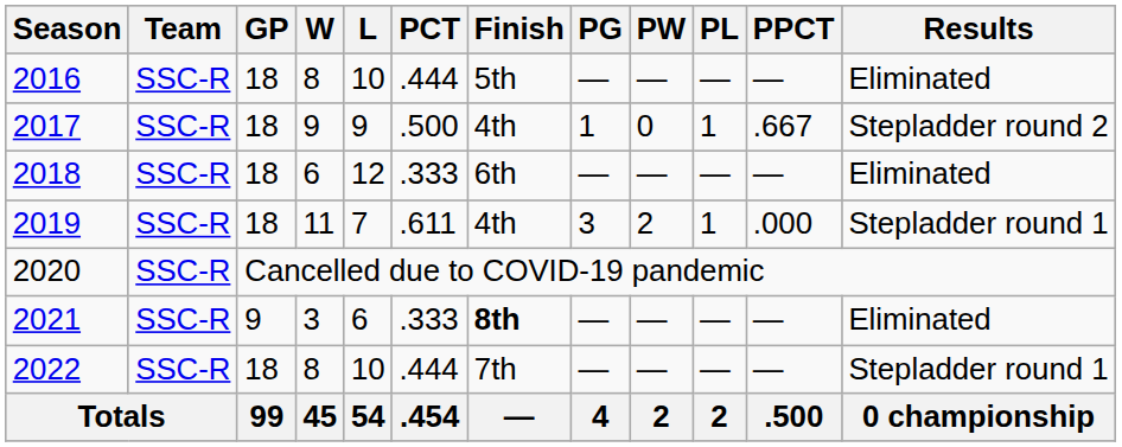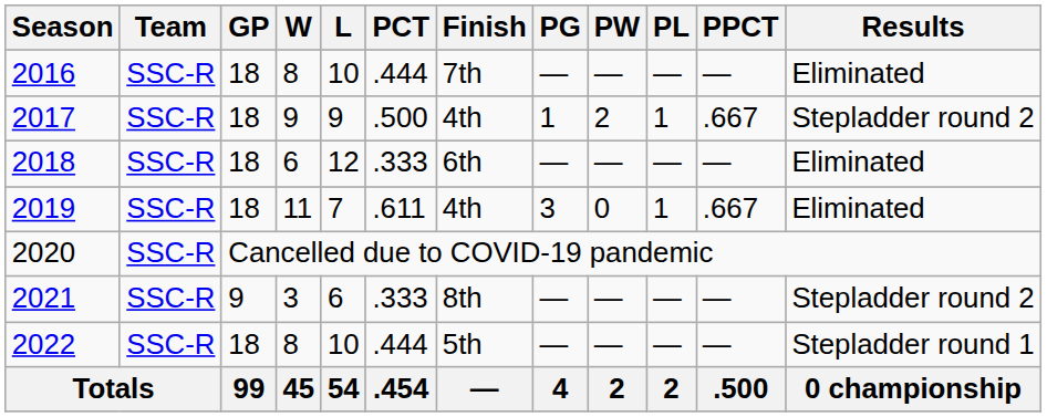2016 | Finish: 5th -> 7th
2017 | PW: 0 -> 2
2019 | PW: 2 -> 0
2019 | PPCT: .000 -> .667
2019 | Results: Stepladder round 1 -> Eliminated
2021 | Finish: bold -> normal
2021 | Results: Eliminated -> Stepladder round 2
2022 | Finish: 7th -> 5th
